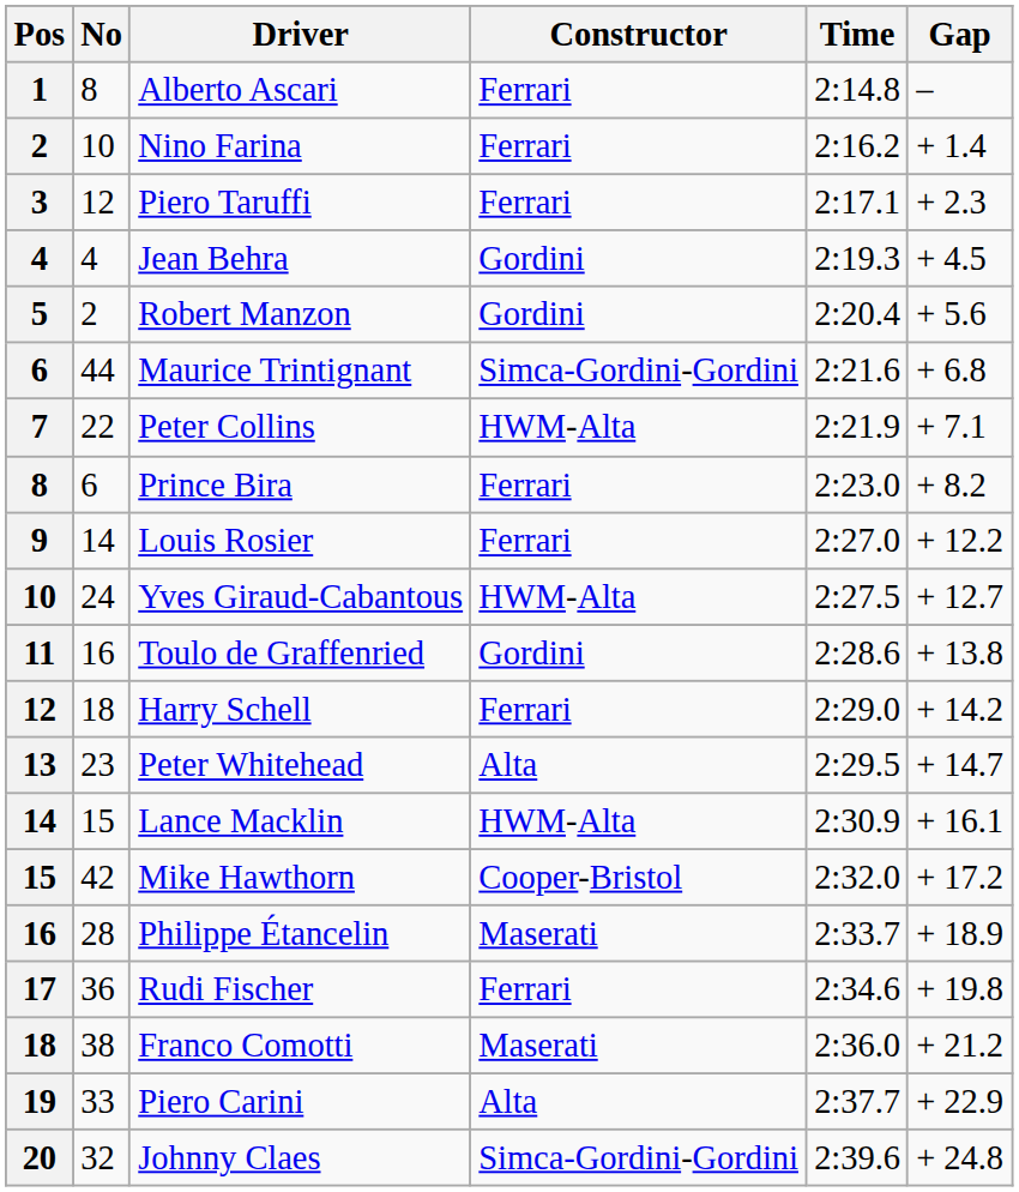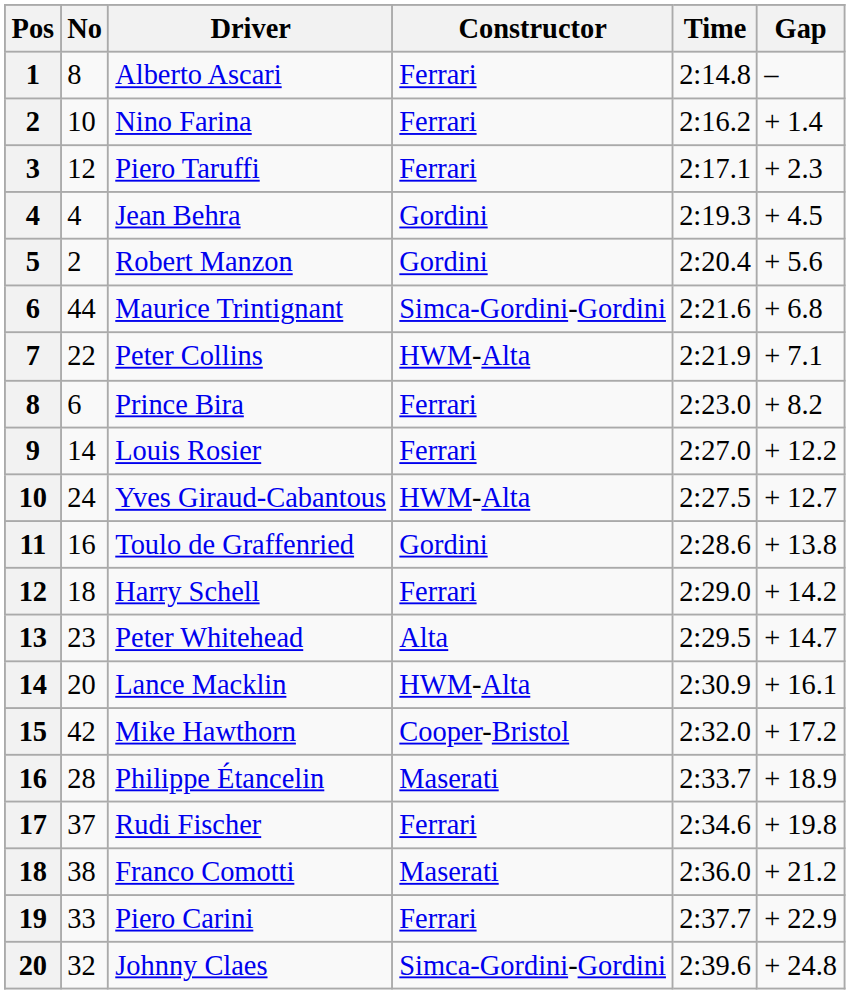Lance Macklin | No: 15 -> 20
Rudi Fischer | No: 36 -> 37
Piero Carini | Constructor: Alta -> Ferrari
